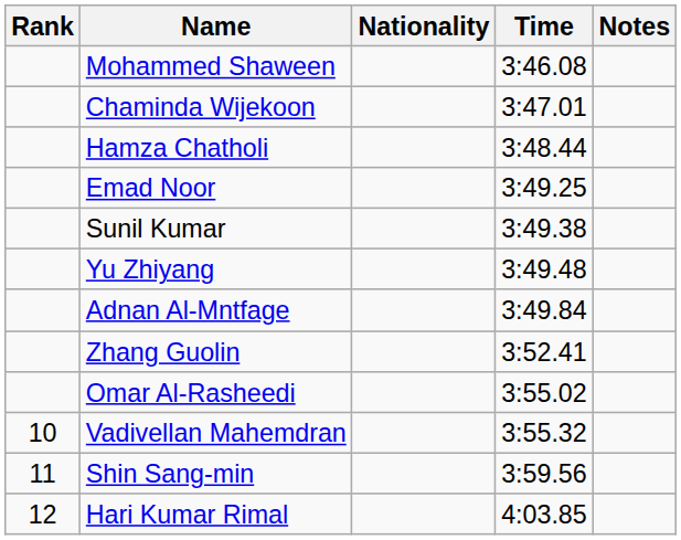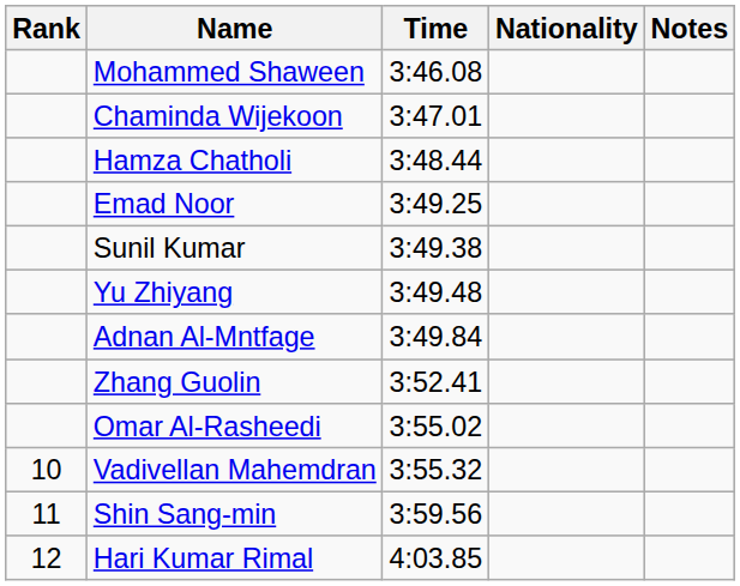columns swapped: Nationality <-> Time
